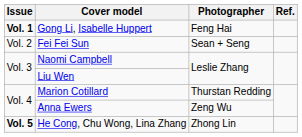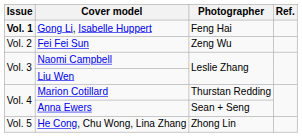Fei Fei Sun | Photographer: Sean + Seng -> Zeng Wu
Anna Ewers | Photographer: Zeng Wu -> Sean + Seng
He Cong, Chu Wong, Lina Zhang | Issue: bold -> normal
